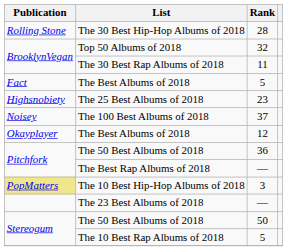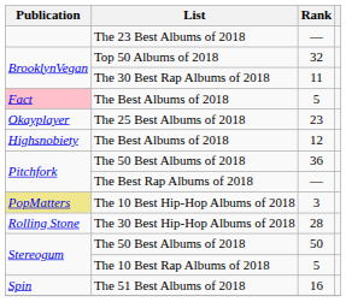rows swapped: The 23 Best Albums of 2018 <-> The 30 Best Hip-Hop Albums of 2018
The Best Albums of 2018 / 5 | Publication: no background -> pink background
The 25 Best Albums of 2018 | Publication: Highsnobiety -> Okayplayer
- row: Noisey | The 100 Best Albums of 2018 | 37
The Best Albums of 2018 / 12 | Publication: Okayplayer -> Highsnobiety
+ row: Spin | The 51 Best Albums of 2018 | 16
